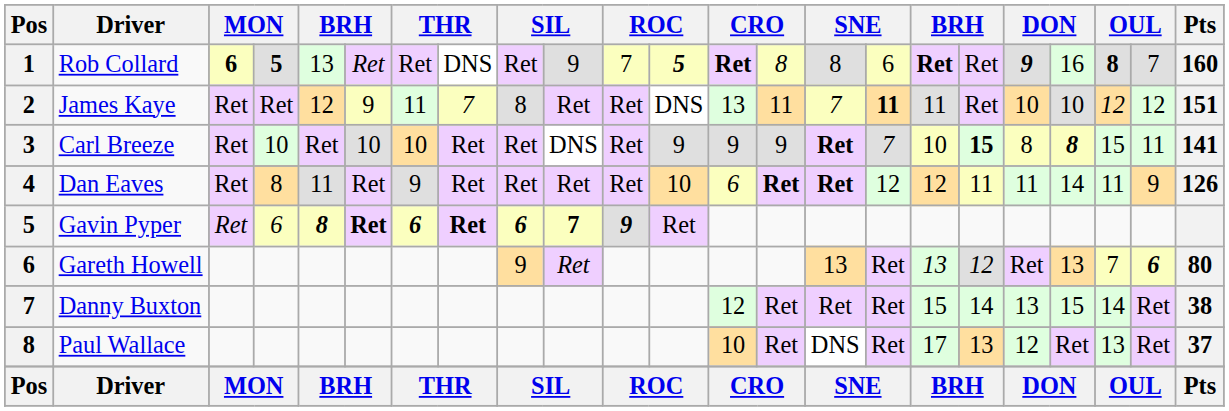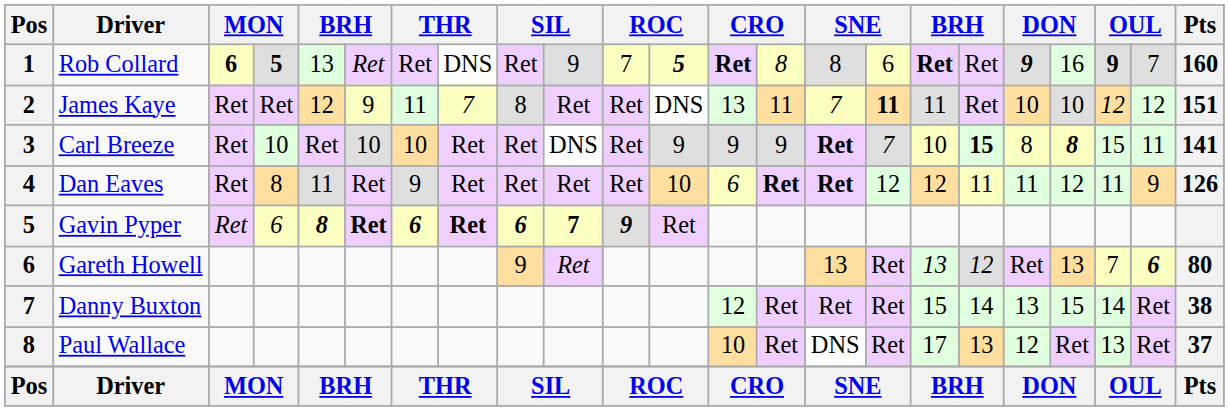Rob Collard | column 21: 8 -> 9
Dan Eaves | column 20: 14 -> 12
